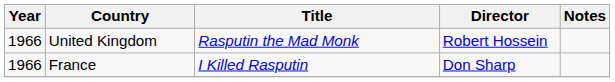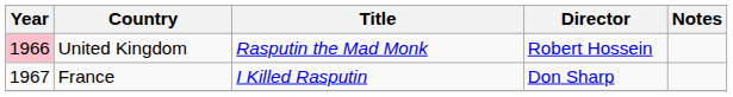United Kingdom | Year: no background -> pink background
France | Year: 1966 -> 1967
